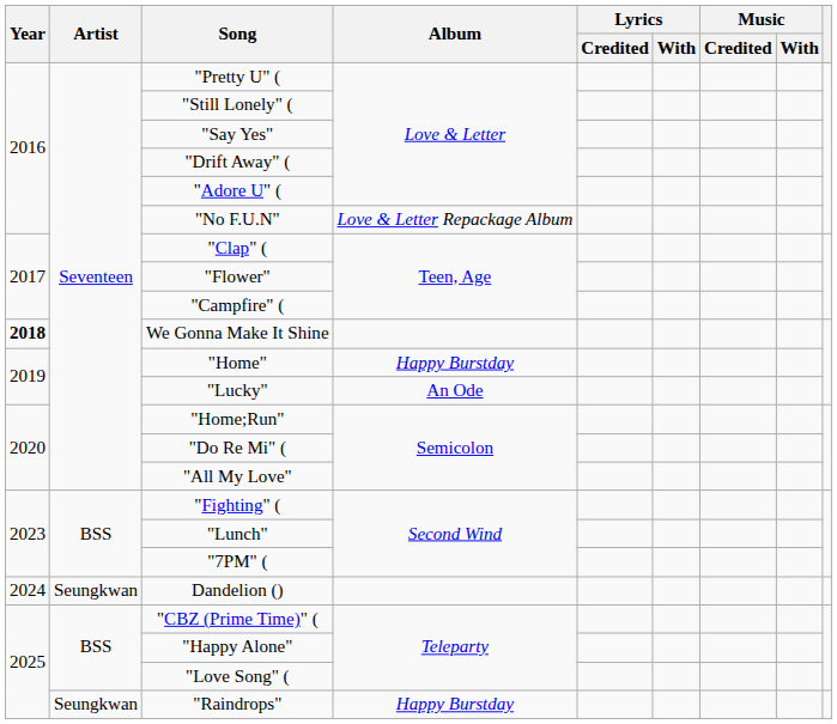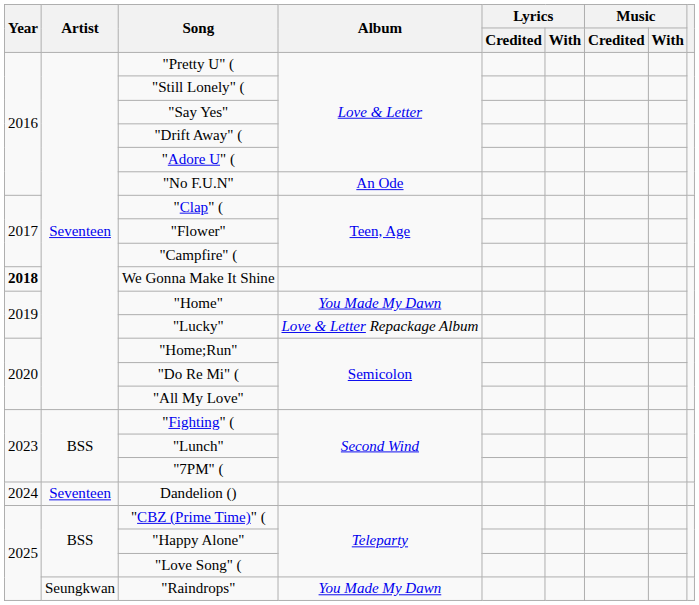"No F.U.N" | Album: Love & Letter Repackage Album -> An Ode
"Home" | Album: Happy Burstday -> You Made My Dawn
"Lucky" | Album: An Ode -> Love & Letter Repackage Album
Dandelion () | Artist: Seungkwan -> Seventeen
"Raindrops" | Album: Happy Burstday -> You Made My Dawn
